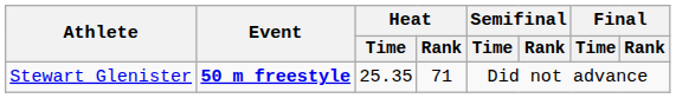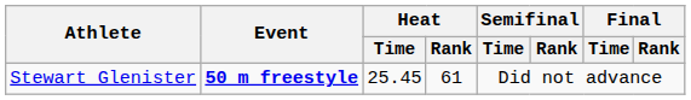Stewart Glenister | Heat / Time: 25.35 -> 25.45
Stewart Glenister | Heat / Rank: 71 -> 61
